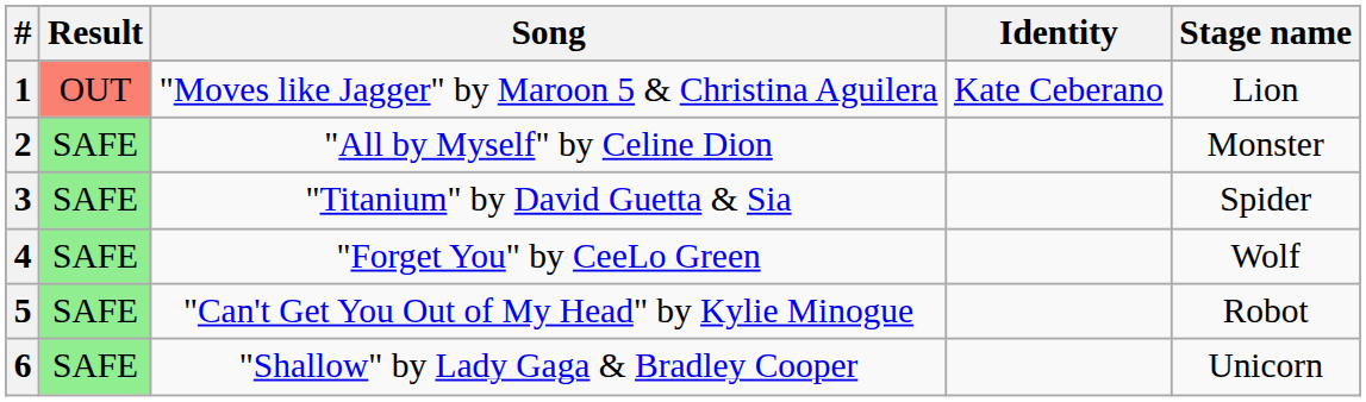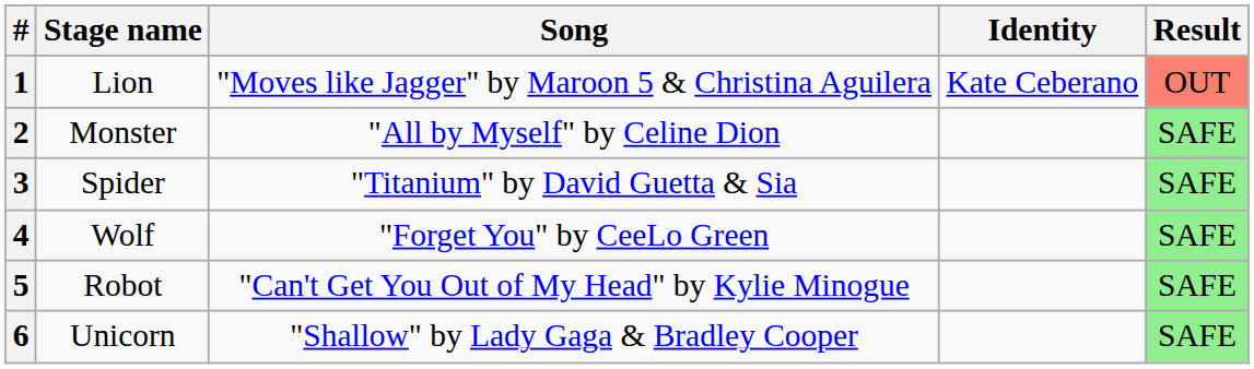columns swapped: Stage name <-> Result
